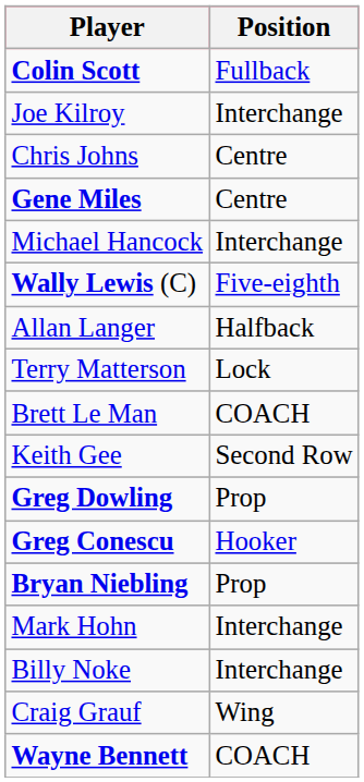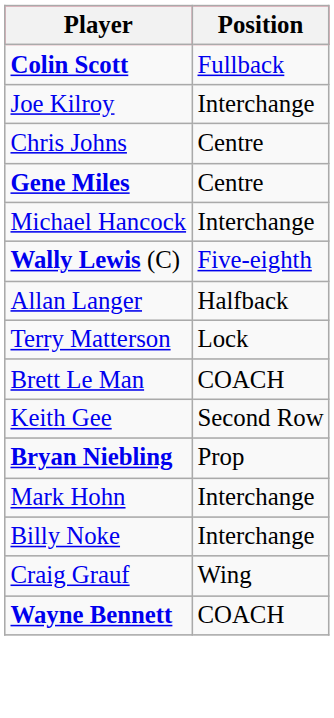- row: Greg Dowling | Prop
- row: Greg Conescu | Hooker
